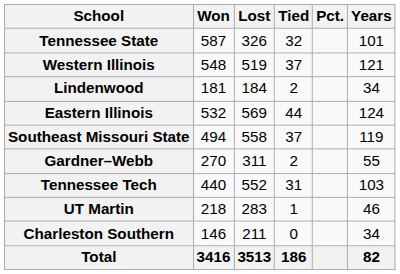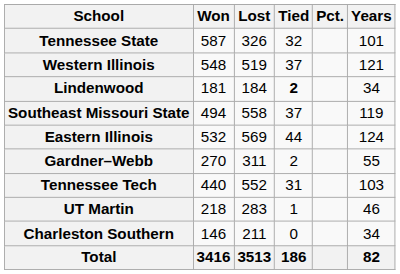Lindenwood | Tied: normal -> bold
rows swapped: Eastern Illinois <-> Southeast Missouri State
